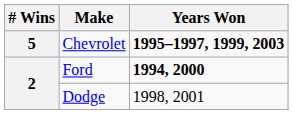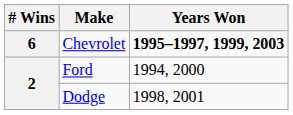Chevrolet | # Wins: 5 -> 6
Ford | Years Won: bold -> normal
